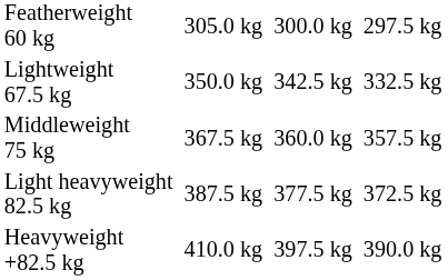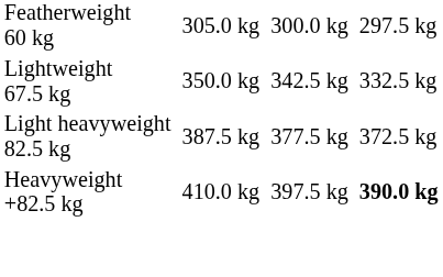- row: Middleweight 75 kg | 367.5 kg | 360.0 kg | 357.5 kg
Heavyweight +82.5 kg | column 7: normal -> bold
